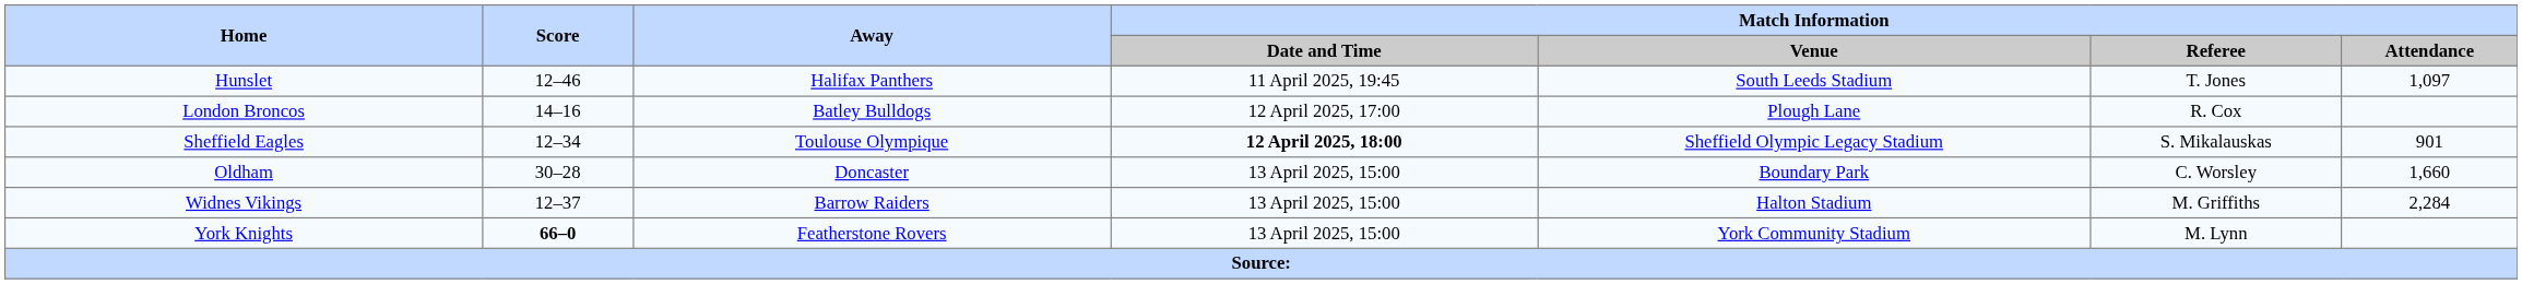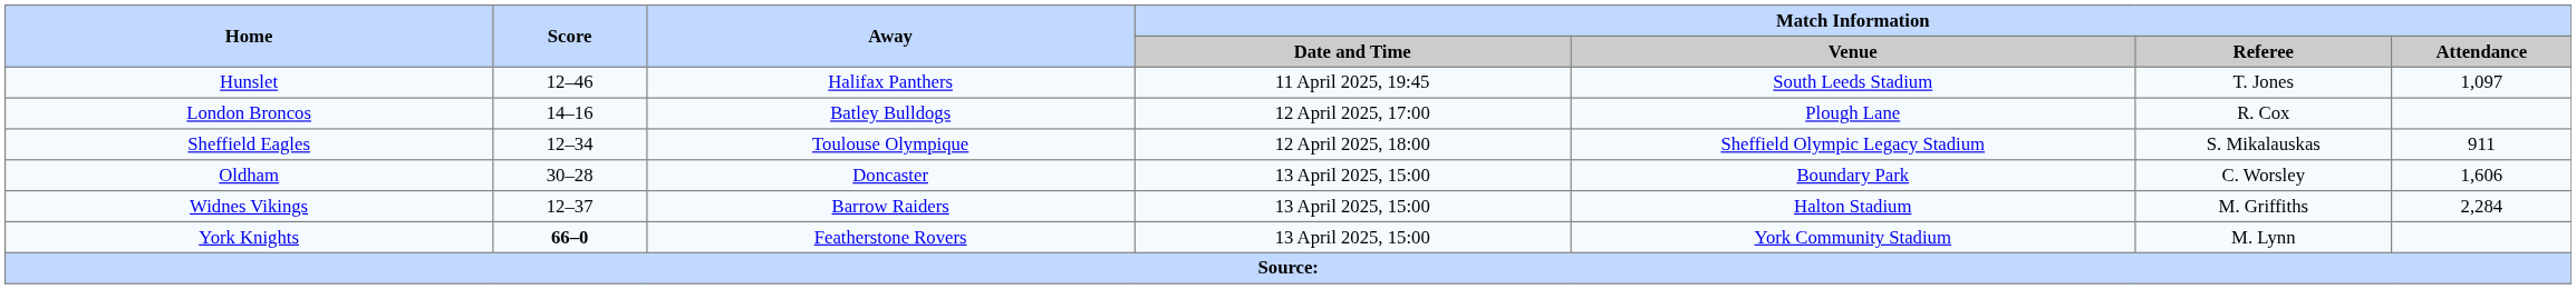Sheffield Eagles | Match Information / Date and Time: bold -> normal
Sheffield Eagles | Match Information / Attendance: 901 -> 911
Oldham | Match Information / Attendance: 1,660 -> 1,606
